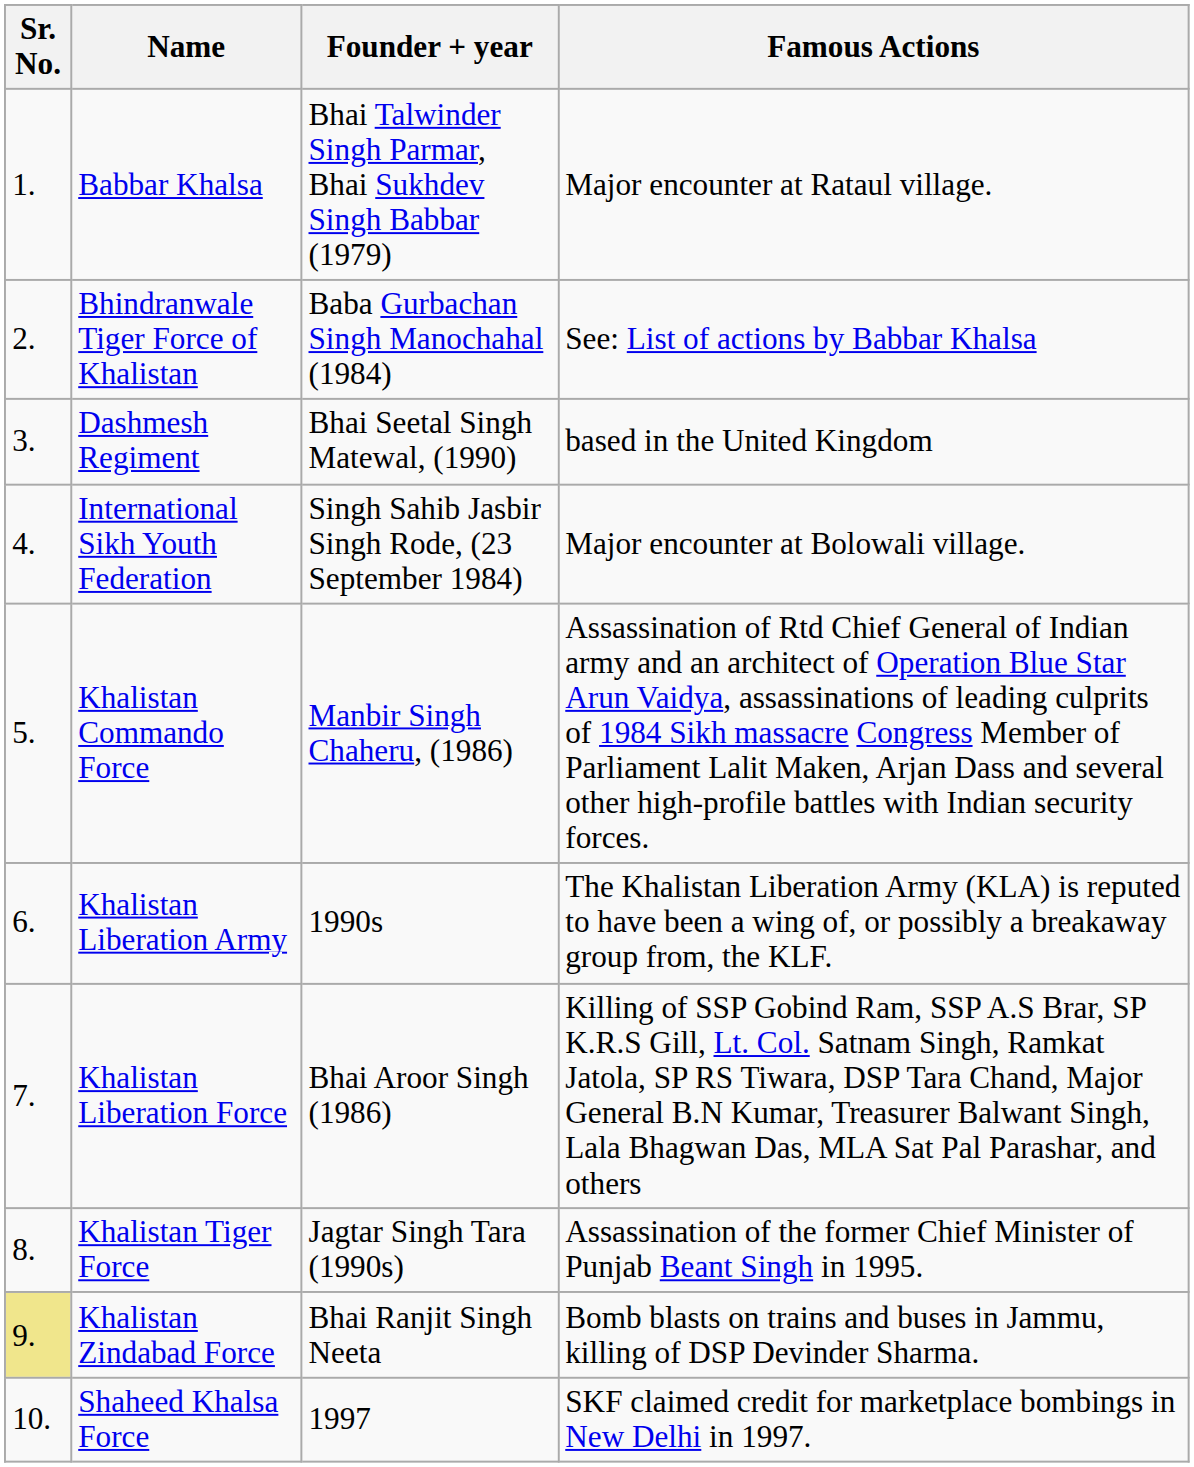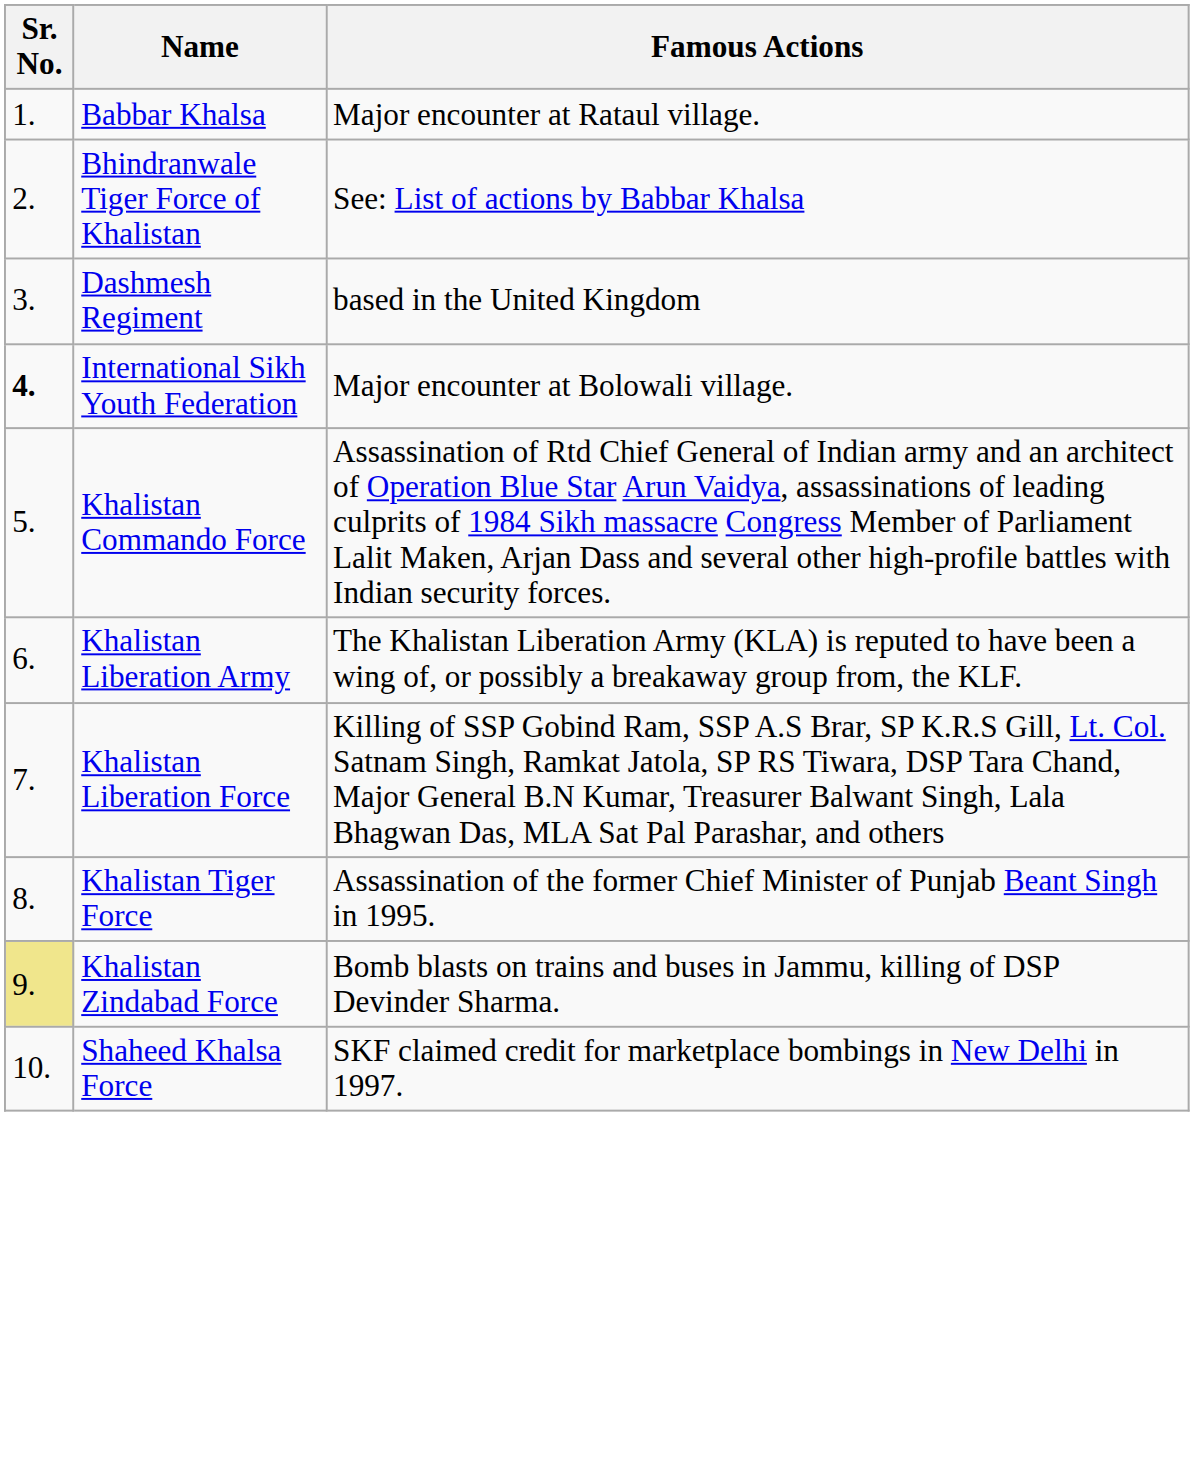- column: Founder + year | Bhai Talwinder Singh Parmar, Bhai Sukhdev Singh Babbar (1979) | Baba Gurbachan Singh Manochahal (1984) | Bhai Seetal Singh Matewal, (1990) | Singh Sahib Jasbir Singh Rode, (23 September 1984) | Manbir Singh Chaheru, (1986) | 1990s | Bhai Aroor Singh (1986) | Jagtar Singh Tara (1990s) | Bhai Ranjit Singh Neeta | 1997
International Sikh Youth Federation | Sr. No.: normal -> bold
